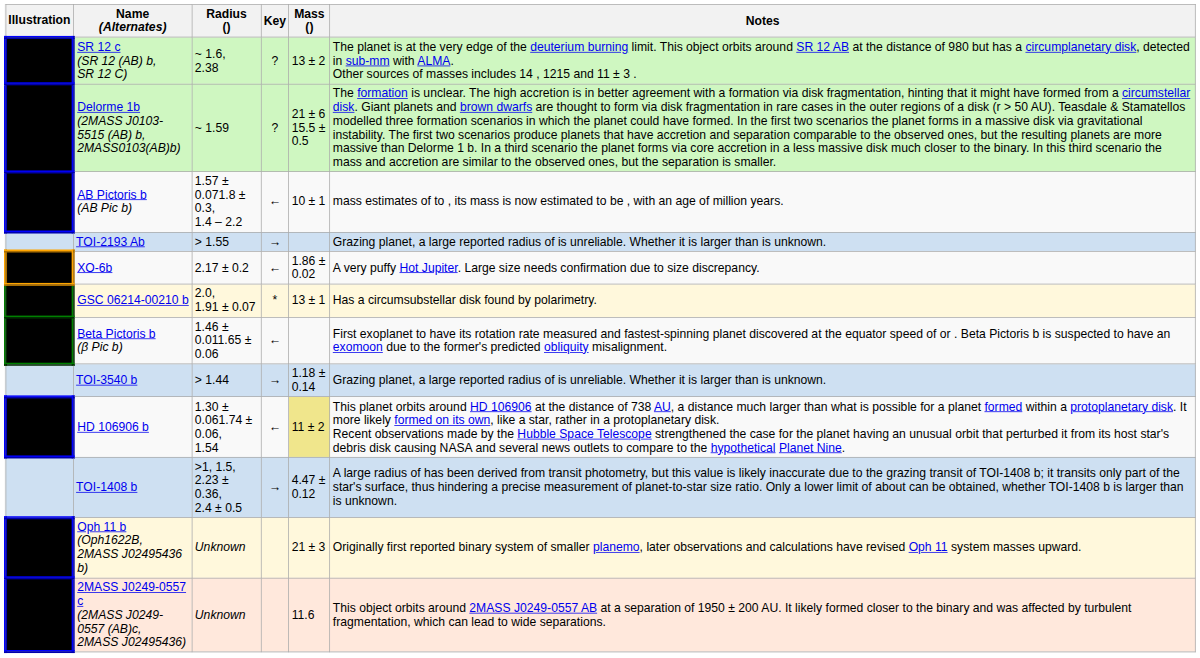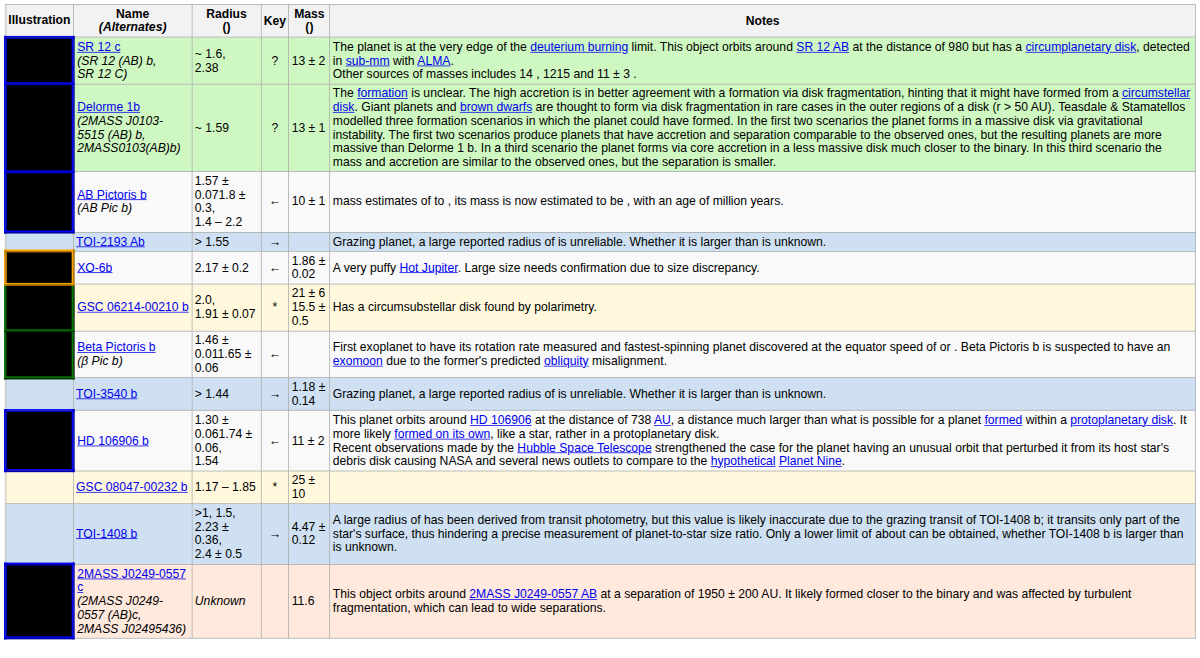Delorme 1b (2MASS J0103-5515 (AB) b, 2MASS0103(AB)b) | Mass (): 21 ± 6 15.5 ± 0.5 -> 13 ± 1
GSC 06214-00210 b | Mass (): 13 ± 1 -> 21 ± 6 15.5 ± 0.5
HD 106906 b | Mass (): khaki background -> no background
+ row: GSC 08047-00232 b | 1.17 – 1.85 | * | 25 ± 10
- row: Oph 11 b (Oph1622B, 2MASS J02495436 b) | Unknown | 21 ± 3 | Originally first reported binary system of smaller planemo, later observations and calculations have revised Oph 11 system masses upward.
